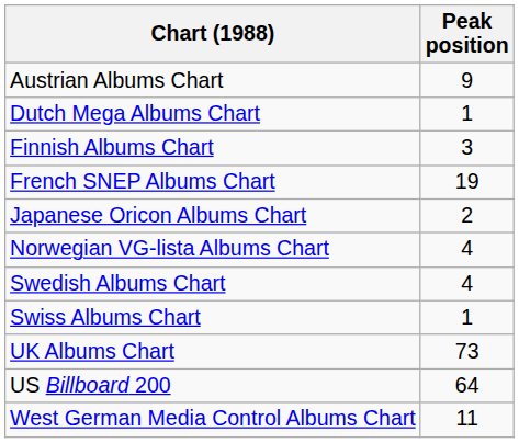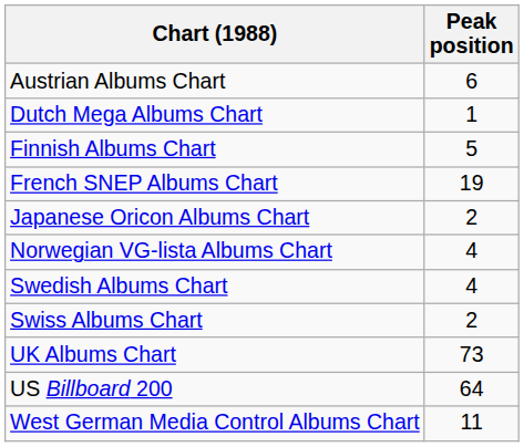Austrian Albums Chart | Peak position: 9 -> 6
Finnish Albums Chart | Peak position: 3 -> 5
Swiss Albums Chart | Peak position: 1 -> 2
